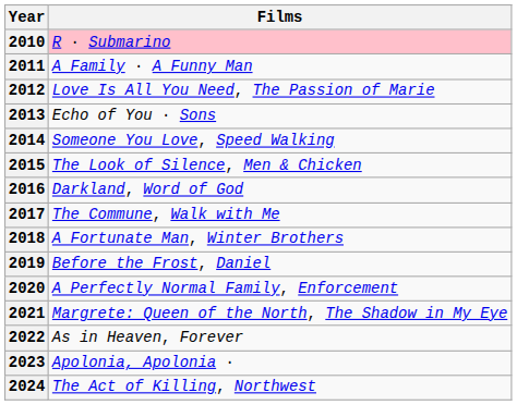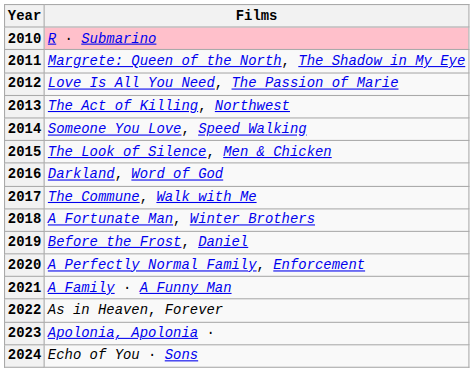2011 | Films: A Family · A Funny Man -> Margrete: Queen of the North, The Shadow in My Eye
2013 | Films: Echo of You · Sons -> The Act of Killing, Northwest
2021 | Films: Margrete: Queen of the North, The Shadow in My Eye -> A Family · A Funny Man
2024 | Films: The Act of Killing, Northwest -> Echo of You · Sons
